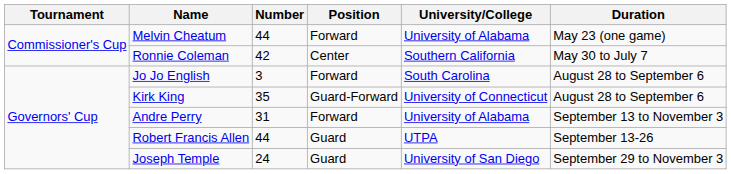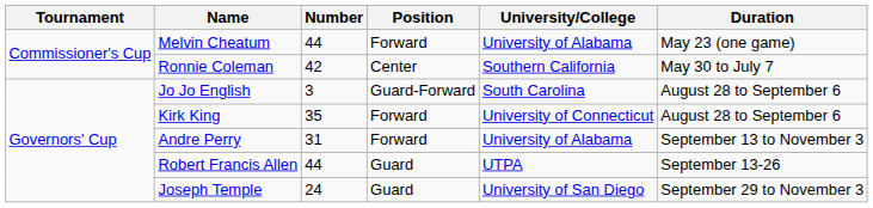Jo Jo English | Position: Forward -> Guard-Forward
Kirk King | Position: Guard-Forward -> Forward
